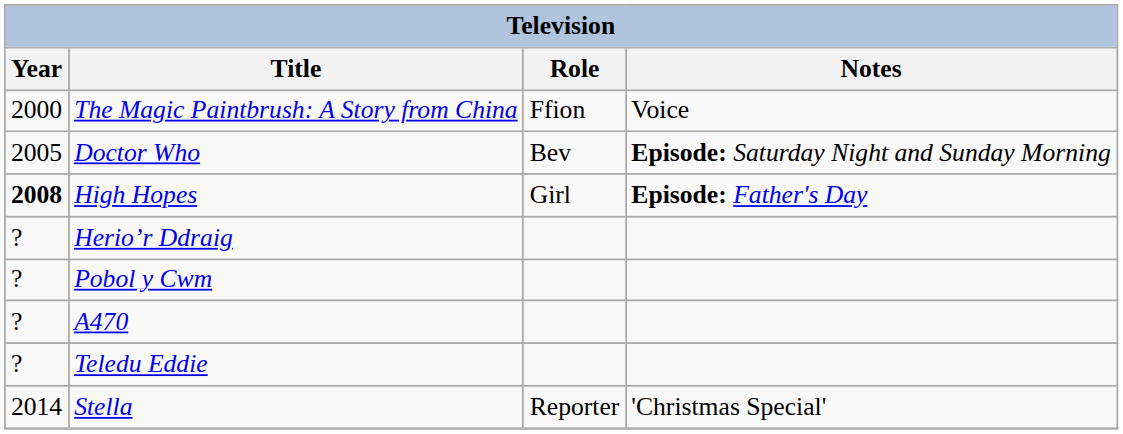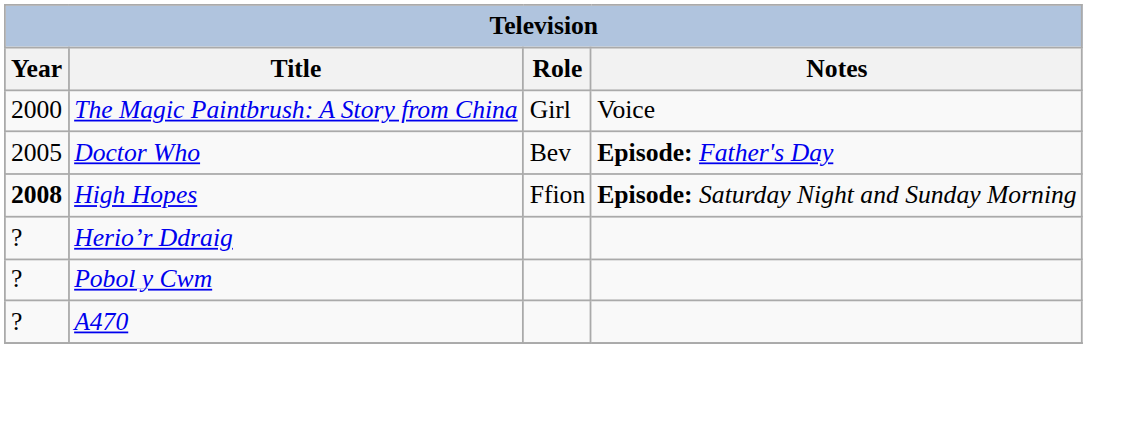The Magic Paintbrush: A Story from China | Role: Ffion -> Girl
Doctor Who | Notes: Episode: Saturday Night and Sunday Morning -> Episode: Father's Day
High Hopes | Role: Girl -> Ffion
High Hopes | Notes: Episode: Father's Day -> Episode: Saturday Night and Sunday Morning
- row: ? | Teledu Eddie
- row: 2014 | Stella | Reporter | 'Christmas Special'
